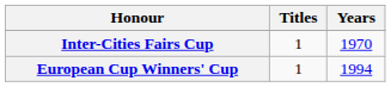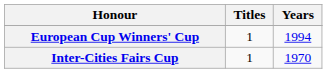rows swapped: Inter-Cities Fairs Cup <-> European Cup Winners' Cup
